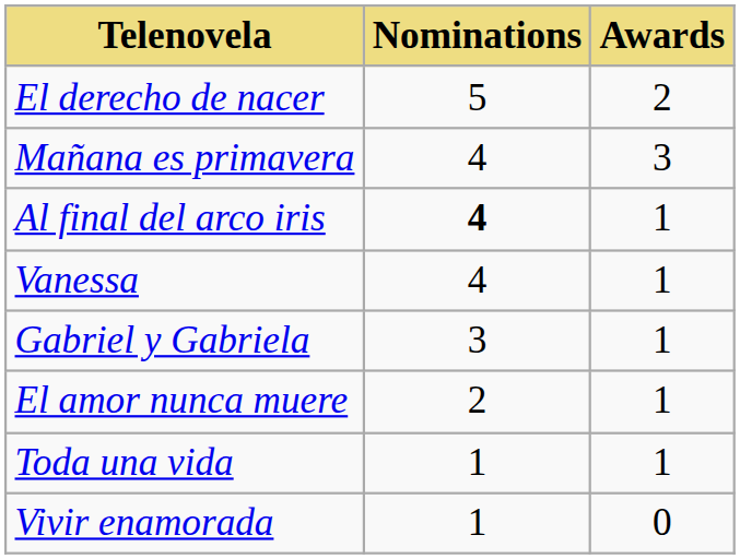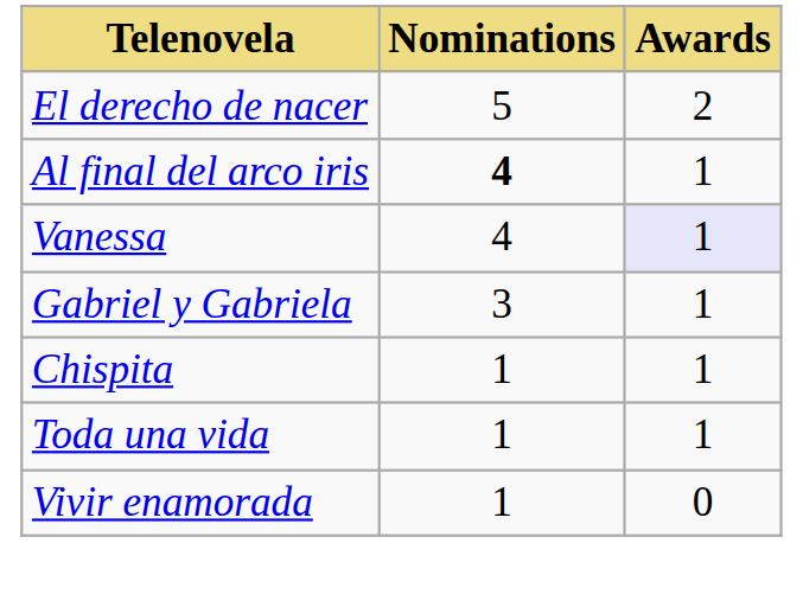- row: Mañana es primavera | 4 | 3
Vanessa | Awards: no background -> lavender background
- row: El amor nunca muere | 2 | 1
+ row: Chispita | 1 | 1
